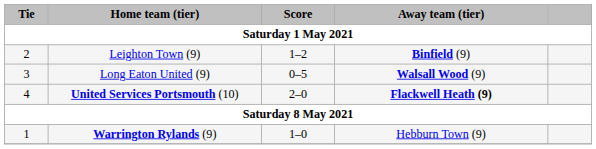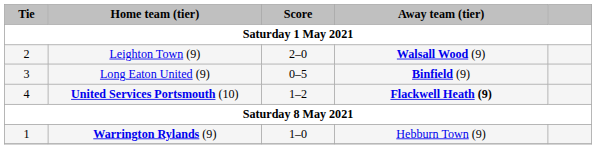Leighton Town (9) | Score: 1–2 -> 2–0
Leighton Town (9) | Away team (tier): Binfield (9) -> Walsall Wood (9)
Long Eaton United (9) | Away team (tier): Walsall Wood (9) -> Binfield (9)
United Services Portsmouth (10) | Score: 2–0 -> 1–2
